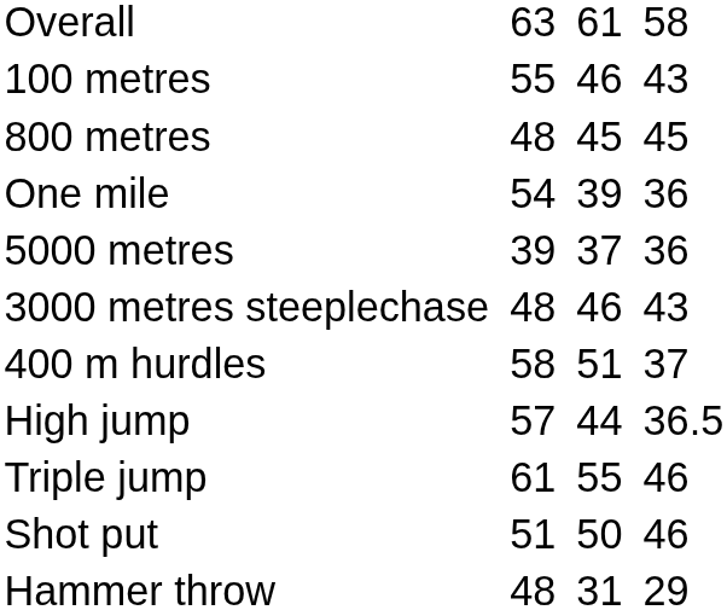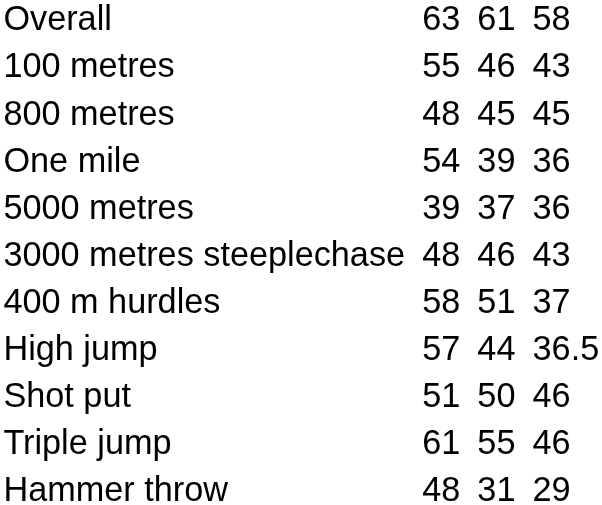rows swapped: Triple jump <-> Shot put
